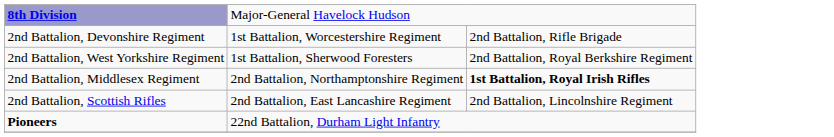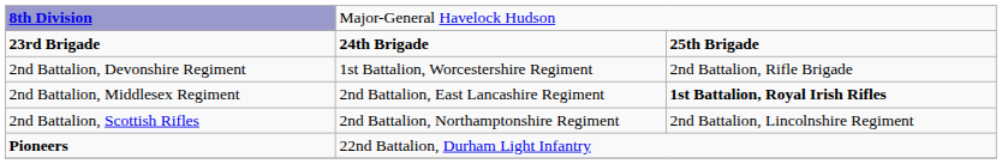+ row: 23rd Brigade | 24th Brigade | 25th Brigade
- row: 2nd Battalion, West Yorkshire Regiment | 1st Battalion, Sherwood Foresters | 2nd Battalion, Royal Berkshire Regiment
2nd Battalion, Middlesex Regiment | column 2: 2nd Battalion, Northamptonshire Regiment -> 2nd Battalion, East Lancashire Regiment
2nd Battalion, Scottish Rifles | column 2: 2nd Battalion, East Lancashire Regiment -> 2nd Battalion, Northamptonshire Regiment
